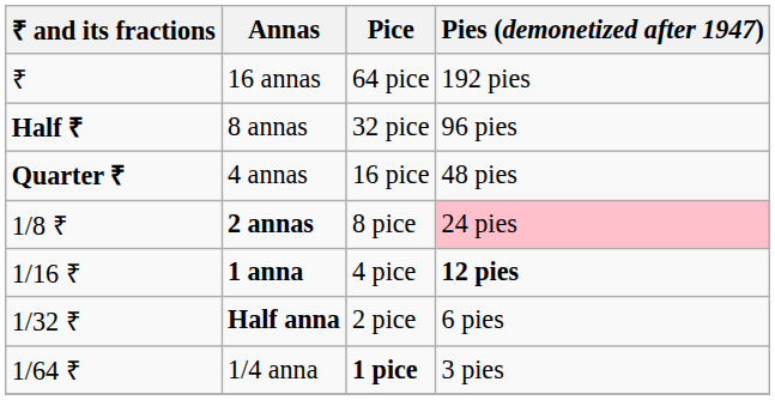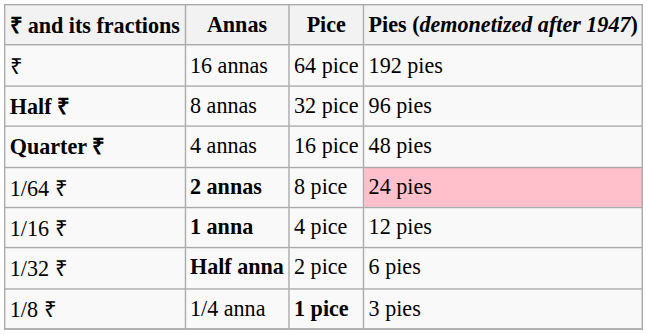2 annas | ₹ and its fractions: 1/8 ₹ -> 1/64 ₹
1 anna | Pies (demonetized after 1947): bold -> normal
1/4 anna | ₹ and its fractions: 1/64 ₹ -> 1/8 ₹
